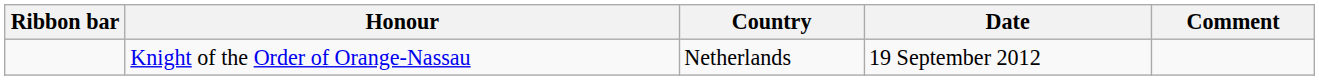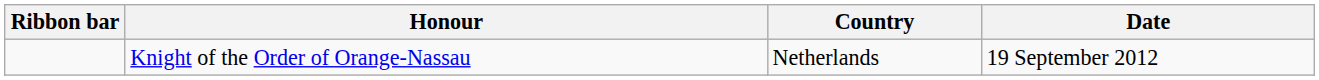- column: Comment
